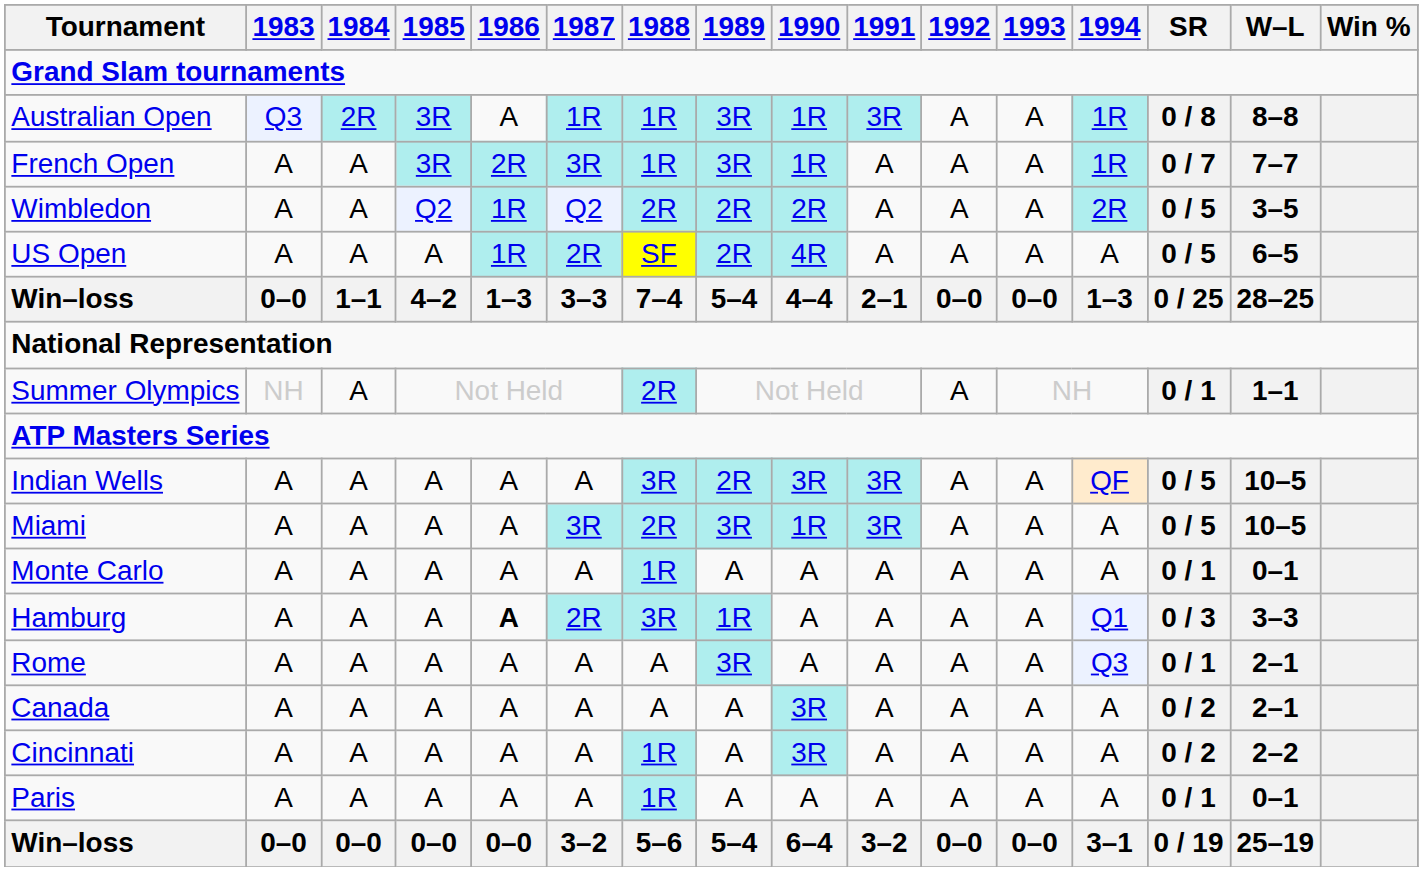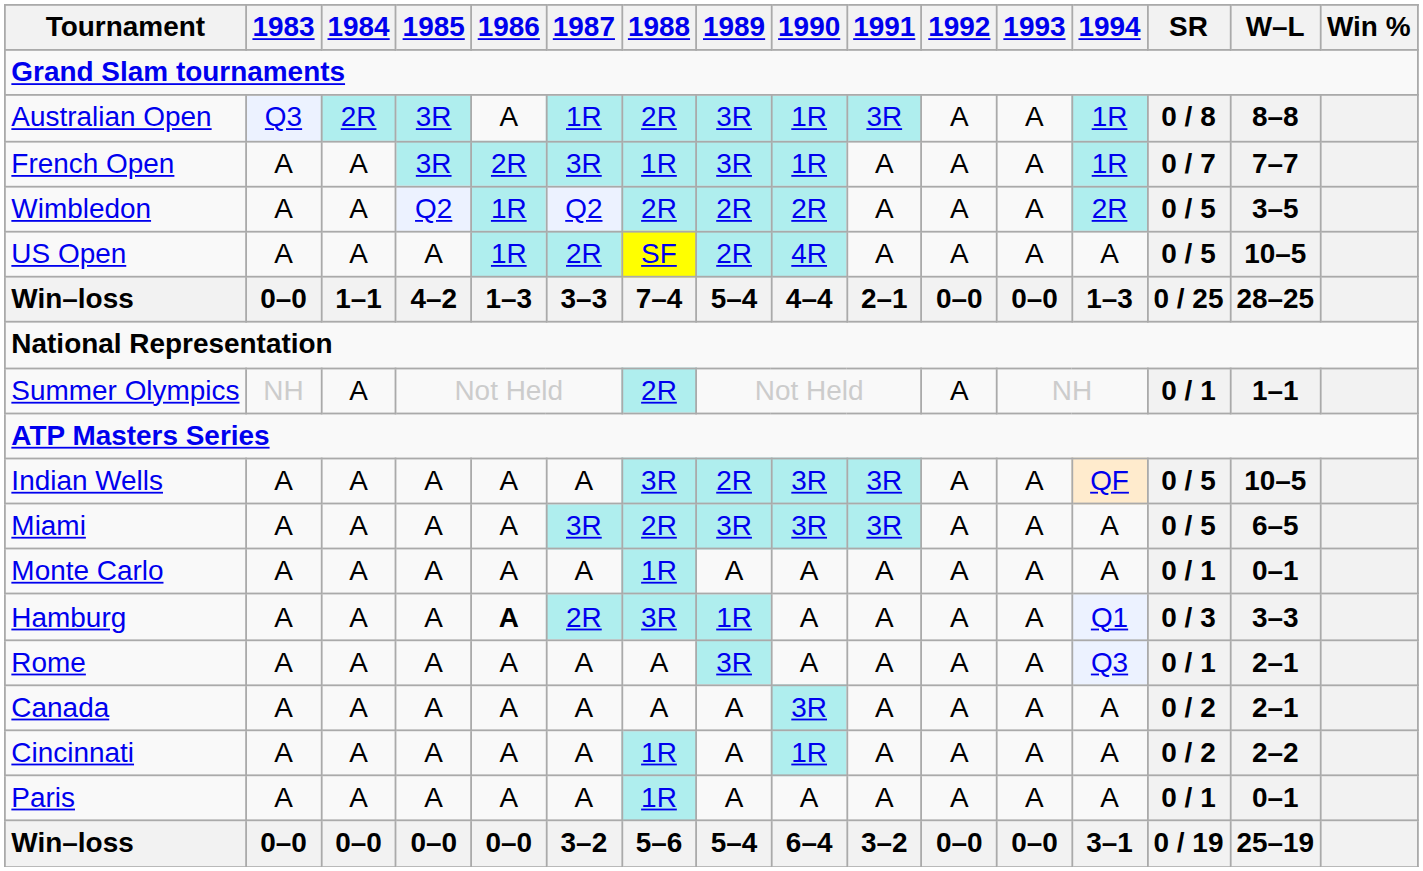Australian Open | 1988: 1R -> 2R
US Open | W–L: 6–5 -> 10–5
Miami | 1990: 1R -> 3R
Miami | W–L: 10–5 -> 6–5
Cincinnati | 1990: 3R -> 1R
